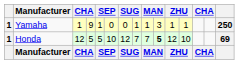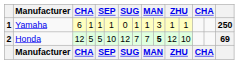Yamaha | column 3: 1 -> 6
Yamaha | column 4: 9 -> 1
Yamaha | column 6: 0 -> 1
Honda | column 1: 1 -> 2
